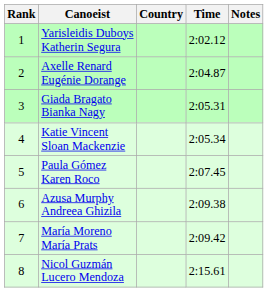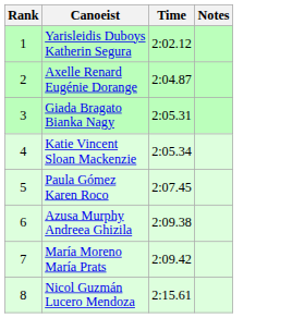- column: Country
